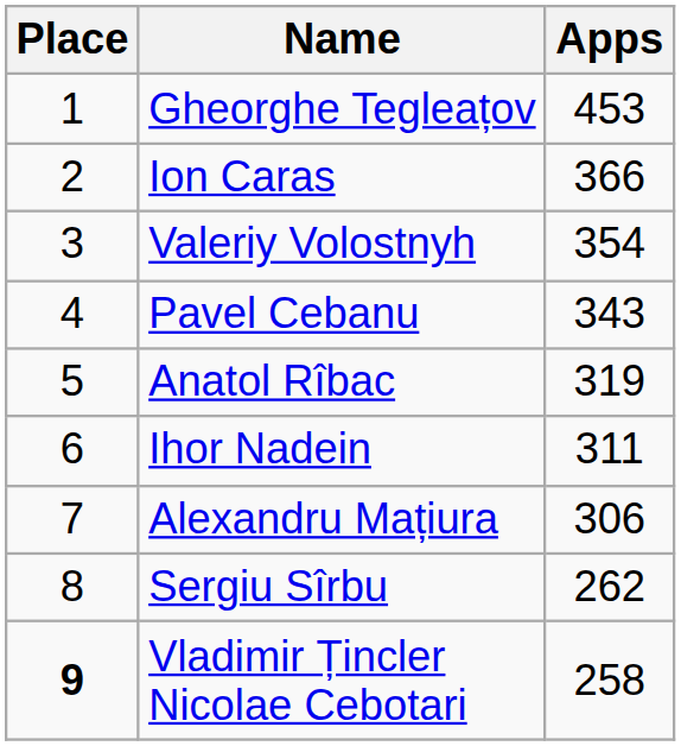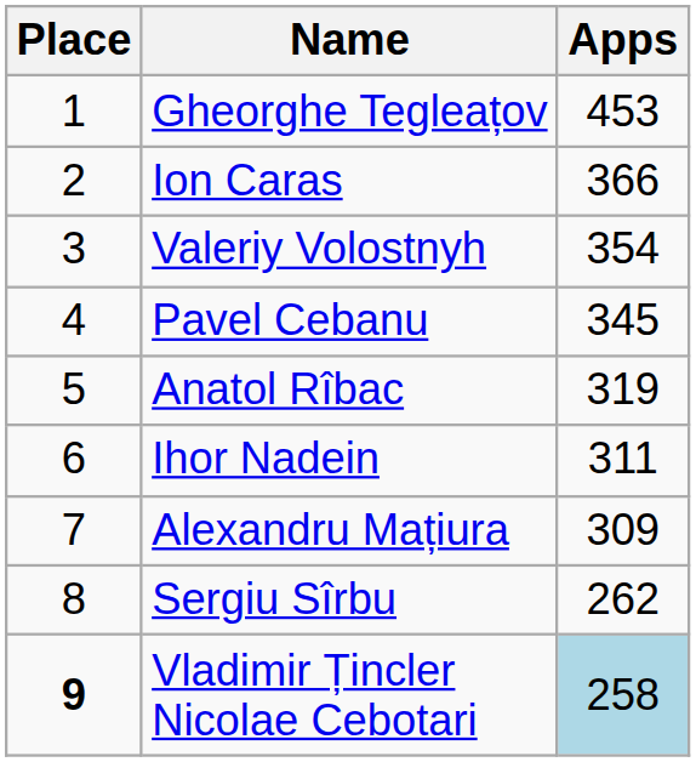Pavel Cebanu | Apps: 343 -> 345
Alexandru Mațiura | Apps: 306 -> 309
Vladimir Țincler Nicolae Cebotari | Apps: no background -> lightblue background
